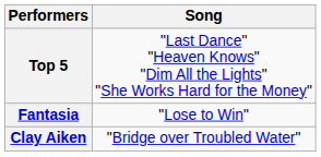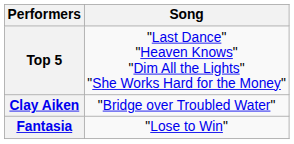rows swapped: Clay Aiken <-> Fantasia
